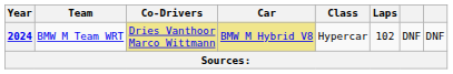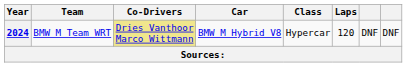2024 | Car: khaki background -> no background
2024 | Laps: 102 -> 120
